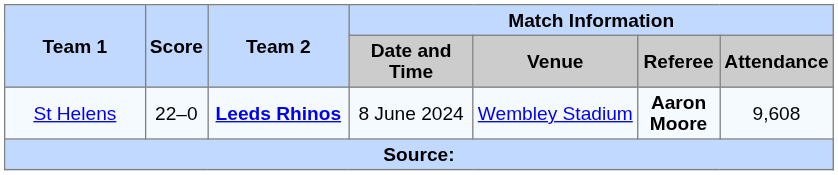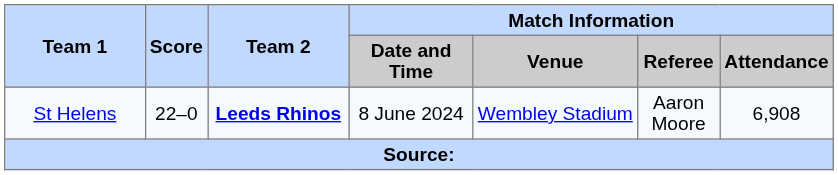St Helens | Match Information / Referee: bold -> normal
St Helens | Match Information / Attendance: 9,608 -> 6,908
